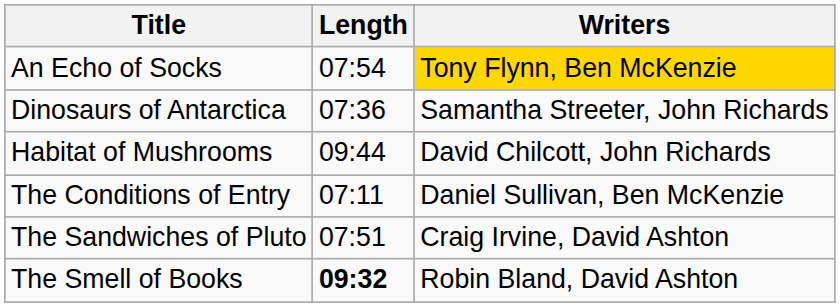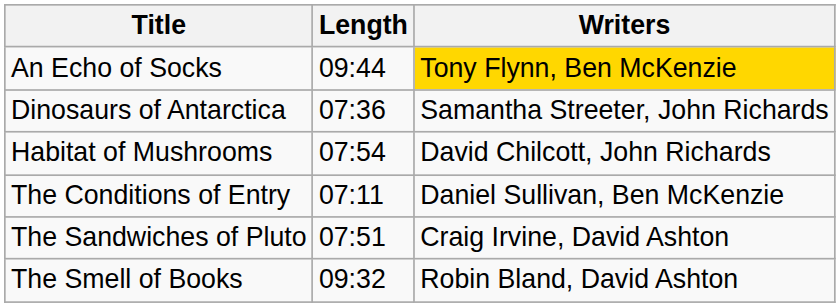An Echo of Socks | Length: 07:54 -> 09:44
Habitat of Mushrooms | Length: 09:44 -> 07:54
The Smell of Books | Length: bold -> normal
